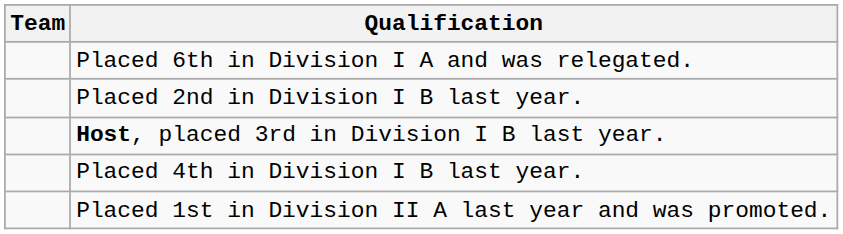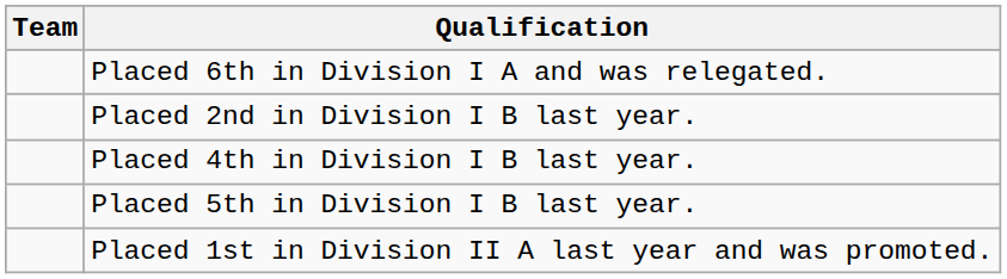- row: Host, placed 3rd in Division I B last year.
+ row: Placed 5th in Division I B last year.
